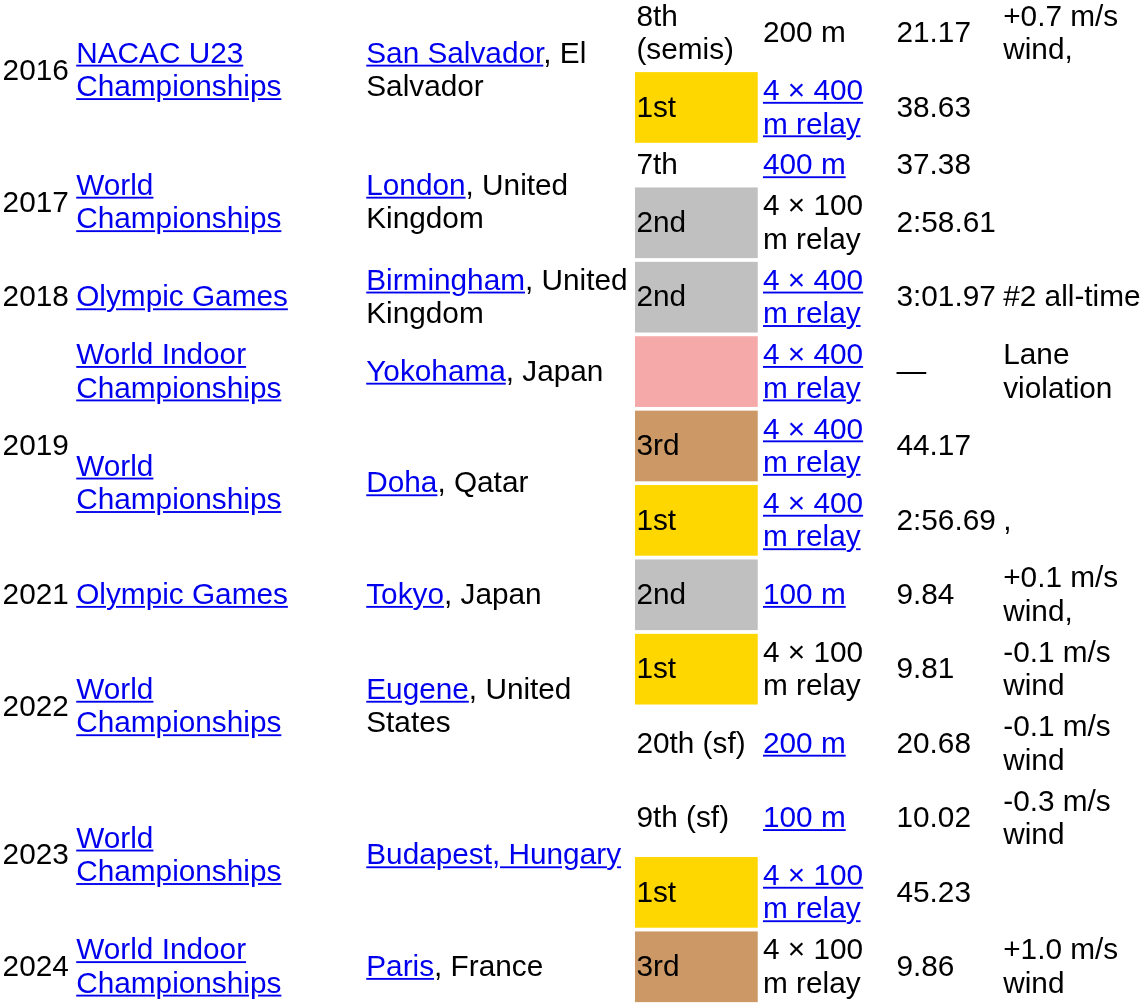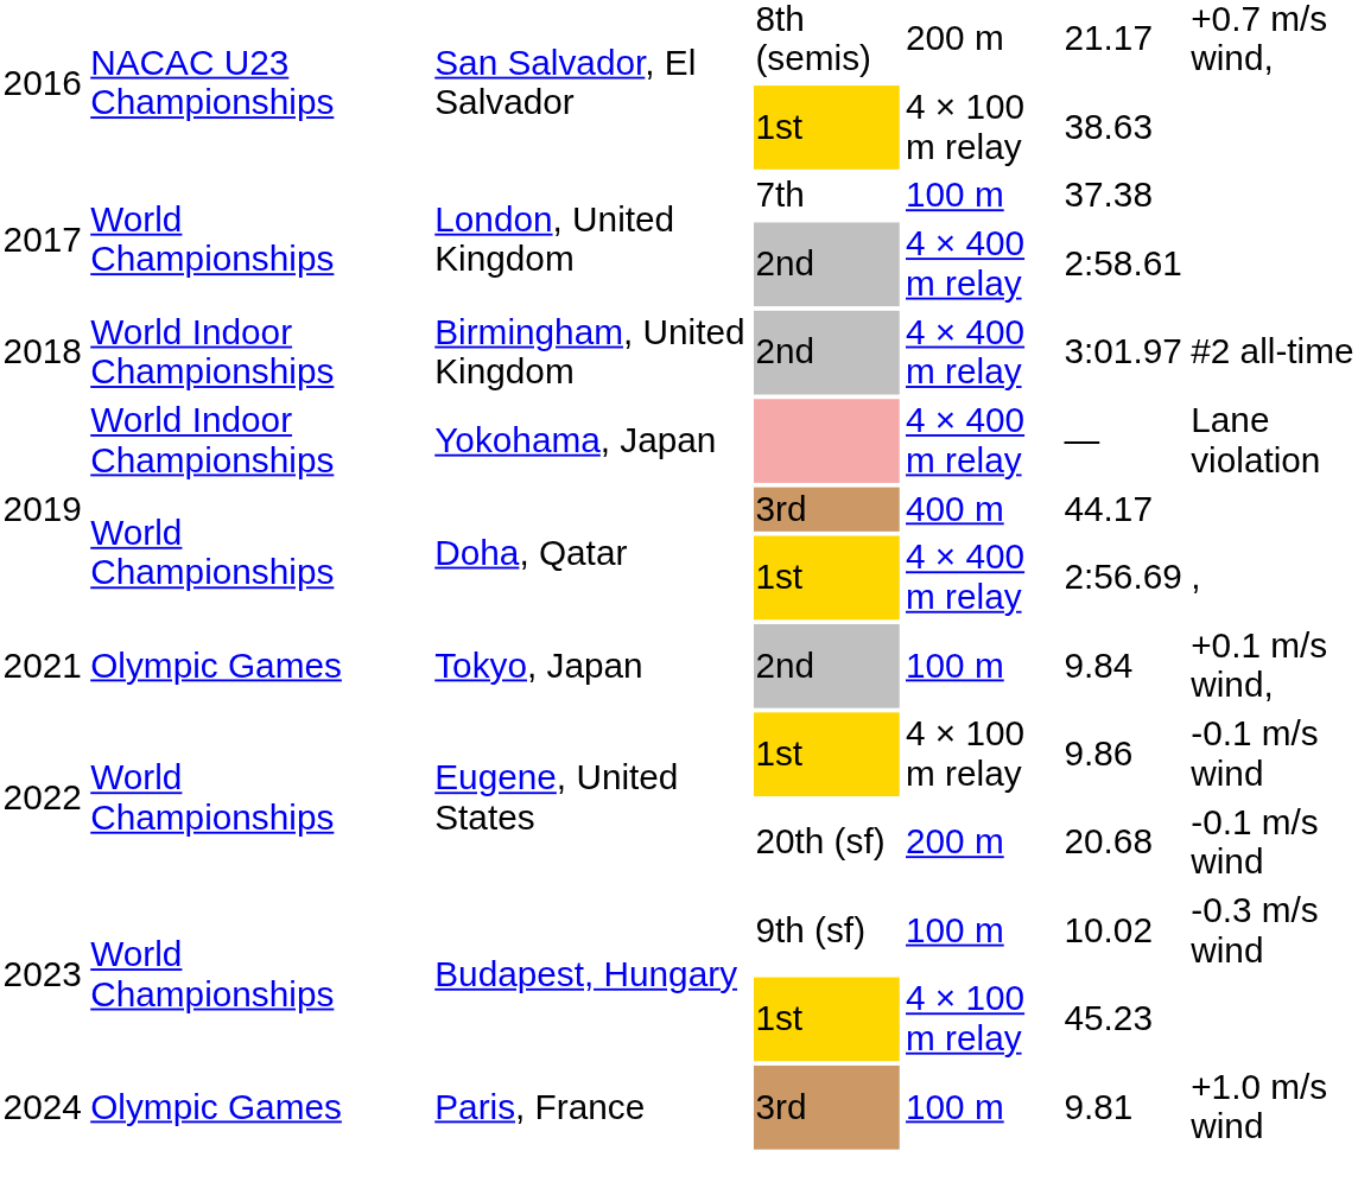San Salvador, El Salvador / 1st | column 5: 4 × 400 m relay -> 4 × 100 m relay
London, United Kingdom / 7th | column 5: 400 m -> 100 m
London, United Kingdom / 2nd | column 5: 4 × 100 m relay -> 4 × 400 m relay
Birmingham, United Kingdom | column 2: Olympic Games -> World Indoor Championships
Doha, Qatar / 3rd | column 5: 4 × 400 m relay -> 400 m
Eugene, United States / 1st | column 6: 9.81 -> 9.86
Paris, France | column 2: World Indoor Championships -> Olympic Games
Paris, France | column 5: 4 × 100 m relay -> 100 m
Paris, France | column 6: 9.86 -> 9.81
